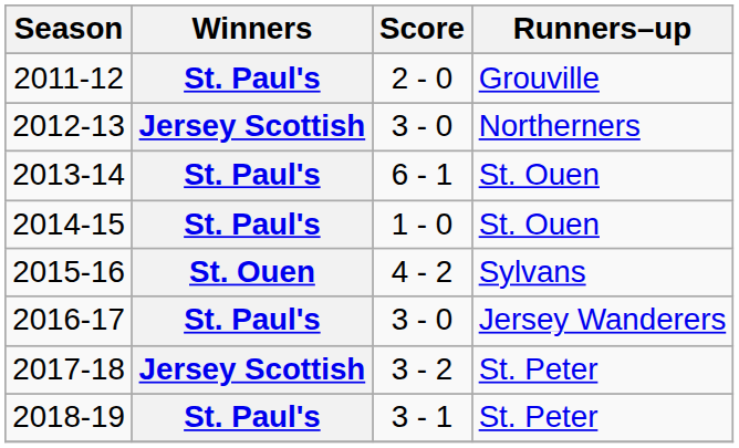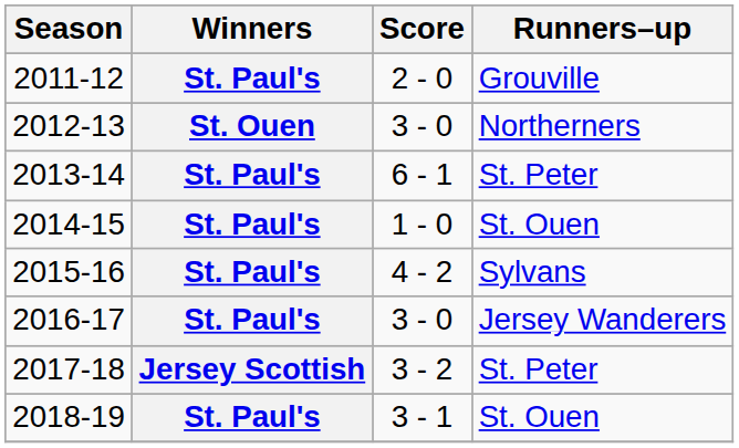2012-13 | Winners: Jersey Scottish -> St. Ouen
2013-14 | Runners–up: St. Ouen -> St. Peter
2015-16 | Winners: St. Ouen -> St. Paul's
2018-19 | Runners–up: St. Peter -> St. Ouen
